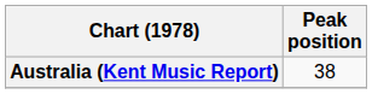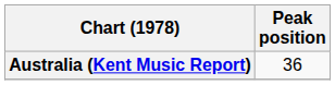Australia (Kent Music Report) | Peak position: 38 -> 36
